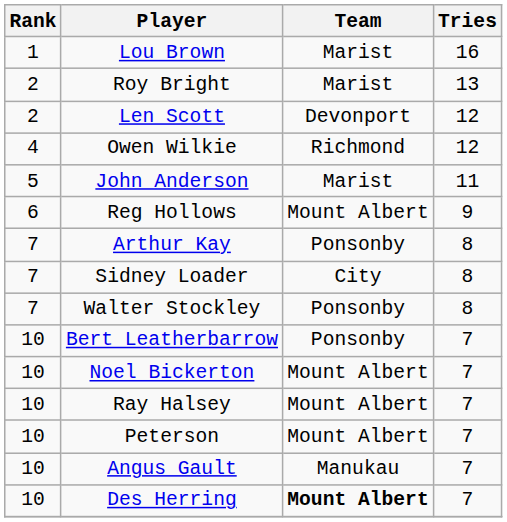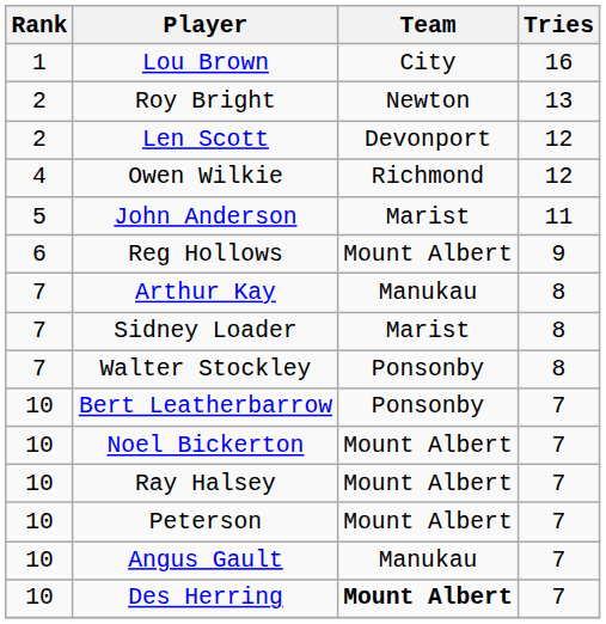Lou Brown | Team: Marist -> City
Roy Bright | Team: Marist -> Newton
Arthur Kay | Team: Ponsonby -> Manukau
Sidney Loader | Team: City -> Marist
